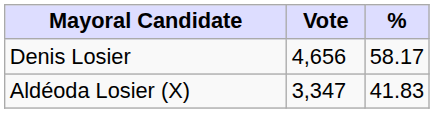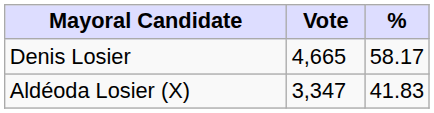Denis Losier | Vote: 4,656 -> 4,665
